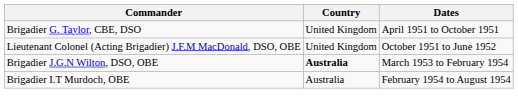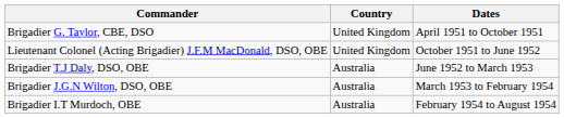+ row: Brigadier T.J Daly, DSO, OBE | Australia | June 1952 to March 1953
Brigadier J.G.N Wilton, DSO, OBE | Country: bold -> normal
